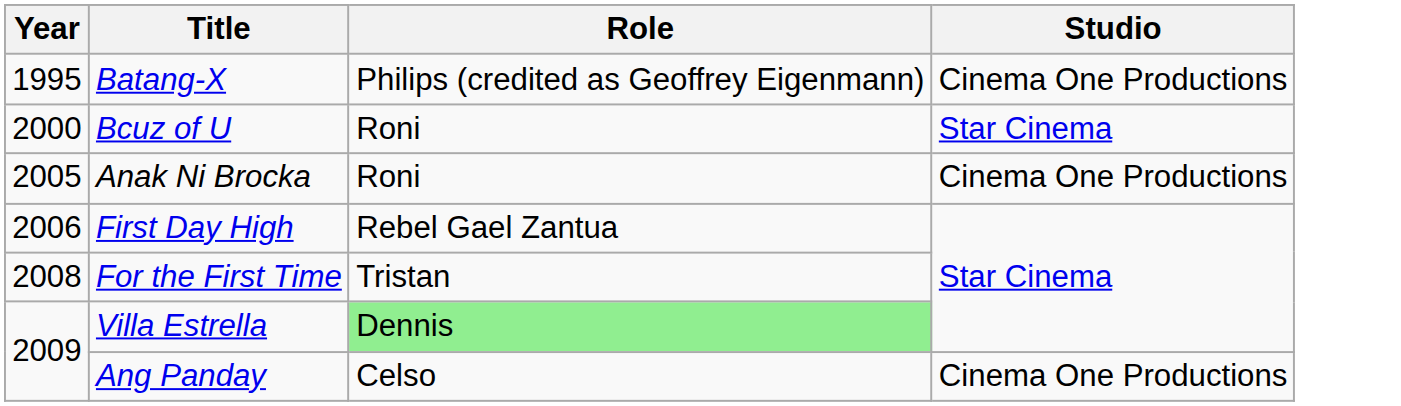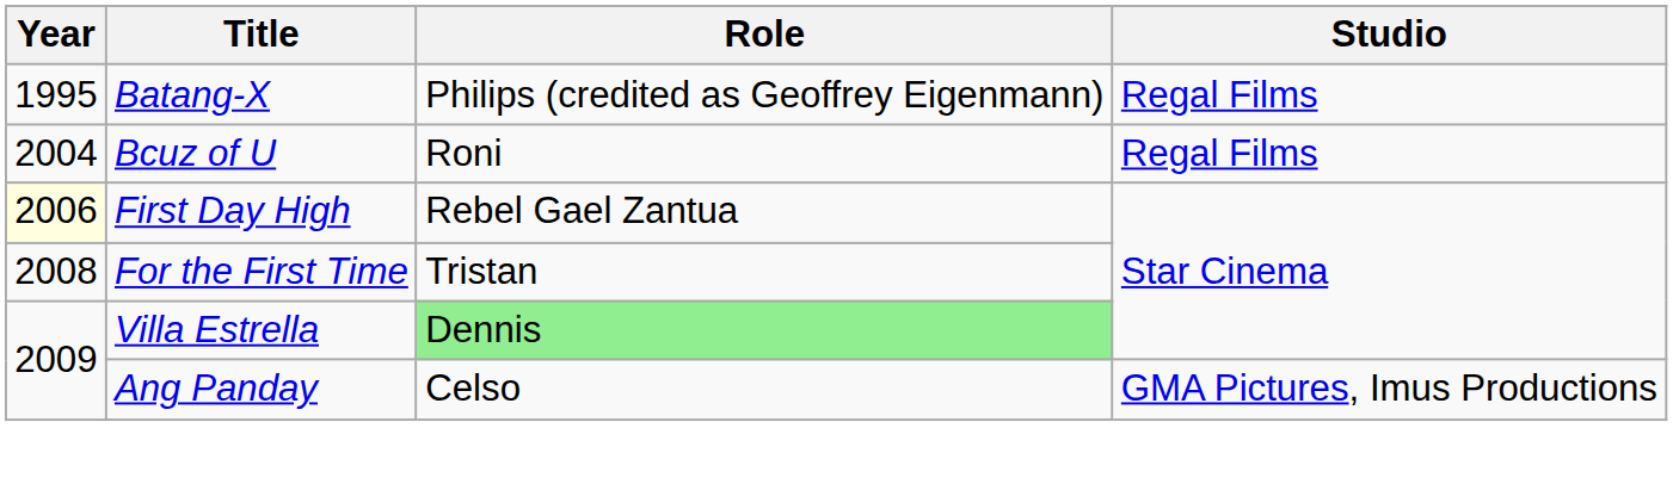Batang-X | Studio: Cinema One Productions -> Regal Films
Bcuz of U | Year: 2000 -> 2004
Bcuz of U | Studio: Star Cinema -> Regal Films
- row: 2005 | Anak Ni Brocka | Roni | Cinema One Productions
First Day High | Year: no background -> lightyellow background
Ang Panday | Studio: Cinema One Productions -> GMA Pictures, Imus Productions
